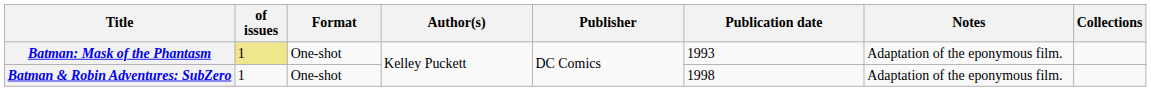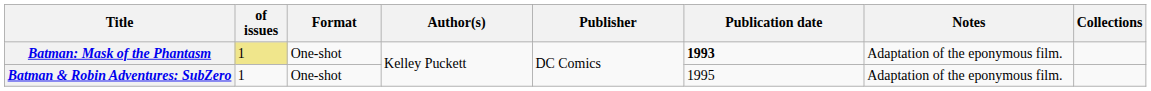Batman: Mask of the Phantasm | Publication date: normal -> bold
Batman & Robin Adventures: SubZero | Publication date: 1998 -> 1995
